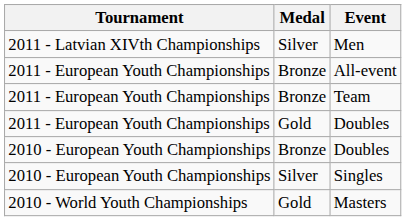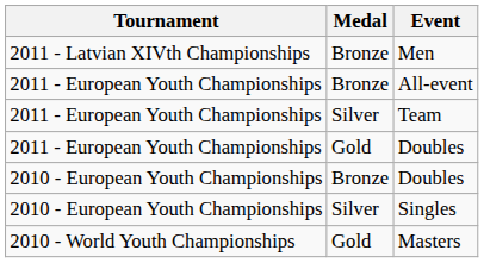Men | Medal: Silver -> Bronze
Team | Medal: Bronze -> Silver
